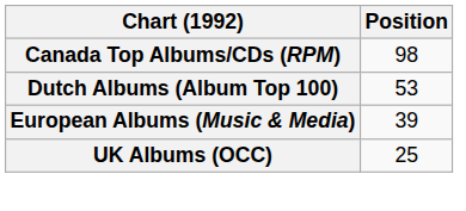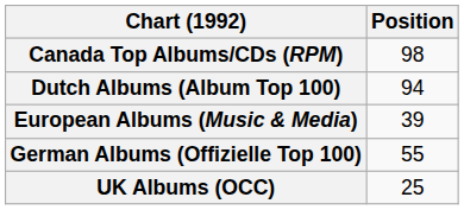Dutch Albums (Album Top 100) | Position: 53 -> 94
+ row: German Albums (Offizielle Top 100) | 55
